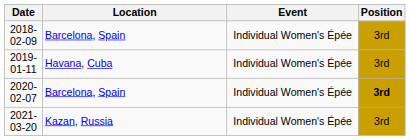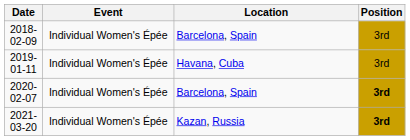columns swapped: Location <-> Event
2021-03-20 | Position: normal -> bold
